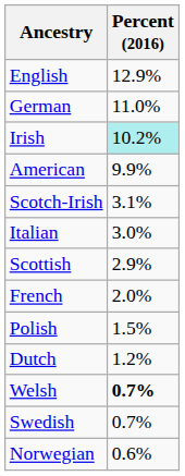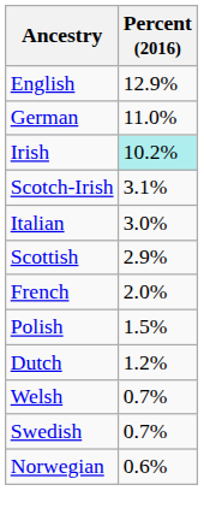- row: American | 9.9%
Welsh | Percent (2016): bold -> normal
